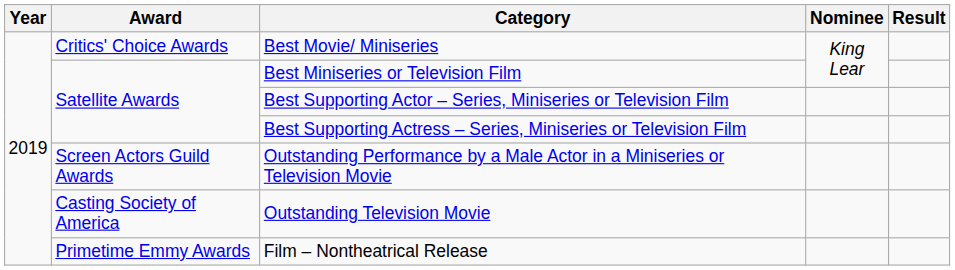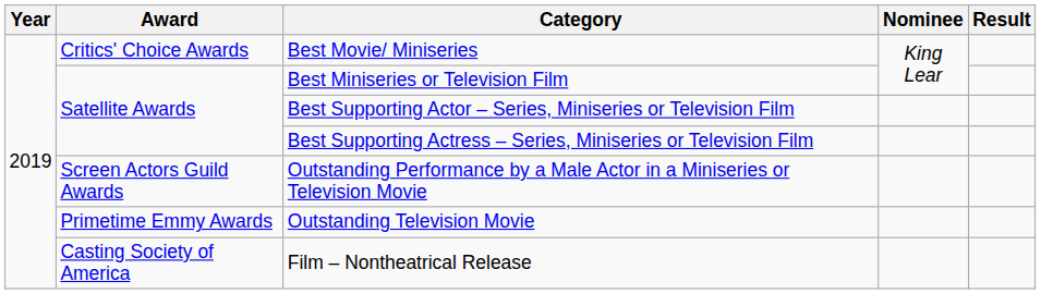Outstanding Television Movie | Award: Casting Society of America -> Primetime Emmy Awards
Film – Nontheatrical Release | Award: Primetime Emmy Awards -> Casting Society of America
